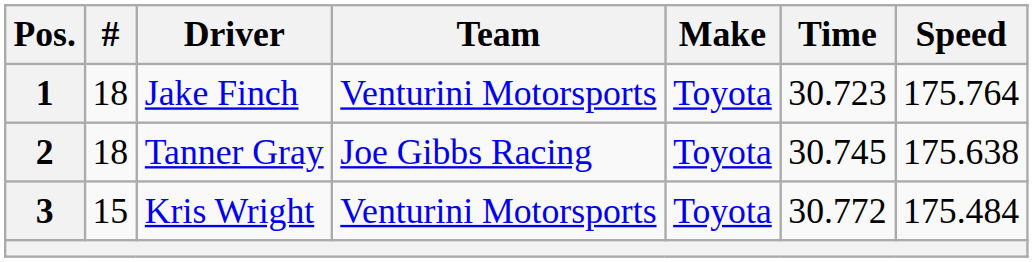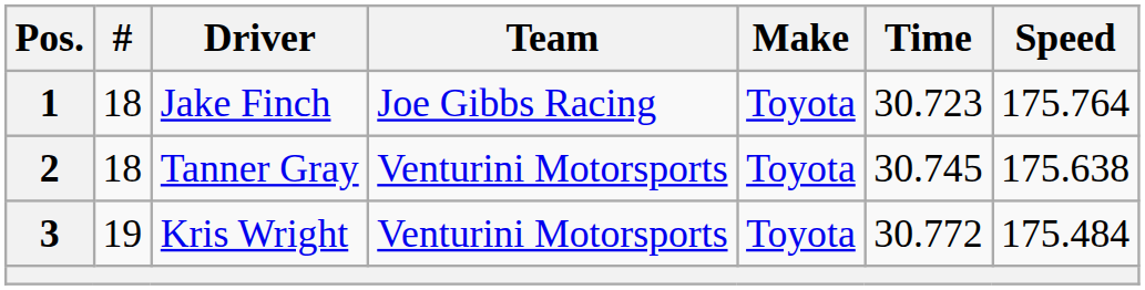1 | Team: Venturini Motorsports -> Joe Gibbs Racing
2 | Team: Joe Gibbs Racing -> Venturini Motorsports
3 | #: 15 -> 19
